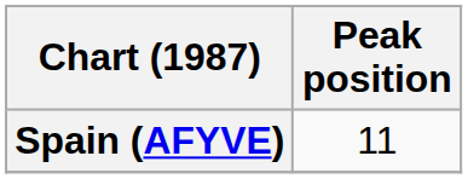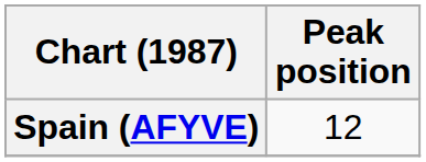Spain (AFYVE) | Peak position: 11 -> 12
